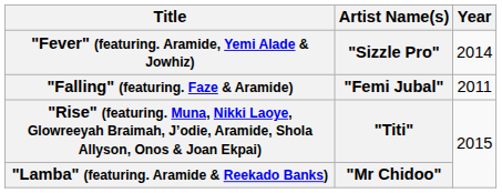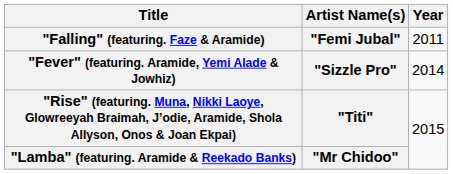rows swapped: "Falling" (featuring. Faze & Aramide) <-> "Fever" (featuring. Aramide, Yemi Alade & Jowhiz)
